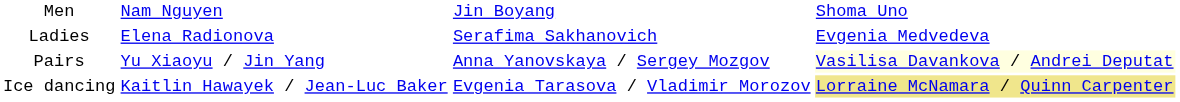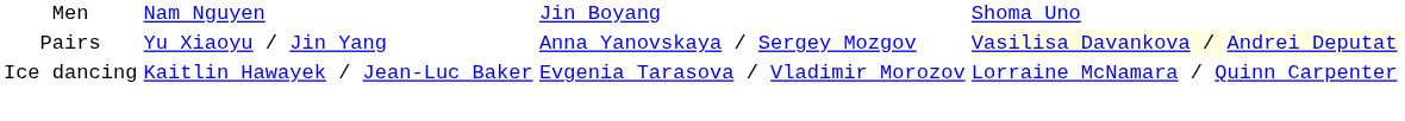- row: Ladies | Elena Radionova | Serafima Sakhanovich | Evgenia Medvedeva
Ice dancing | column 4: khaki background -> no background
